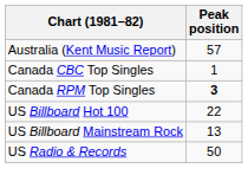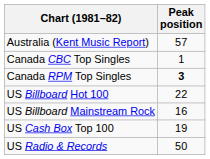US Billboard Mainstream Rock | Peak position: 13 -> 16
+ row: US Cash Box Top 100 | 19
